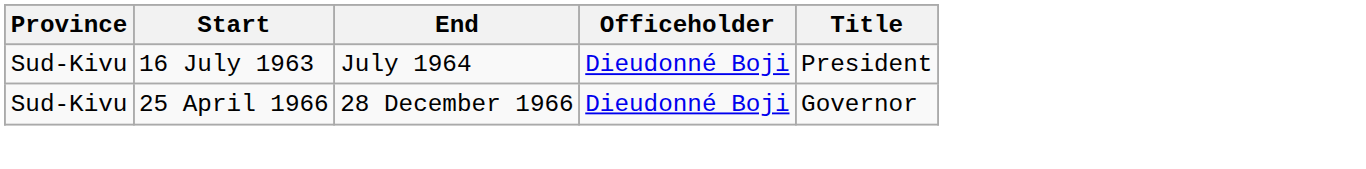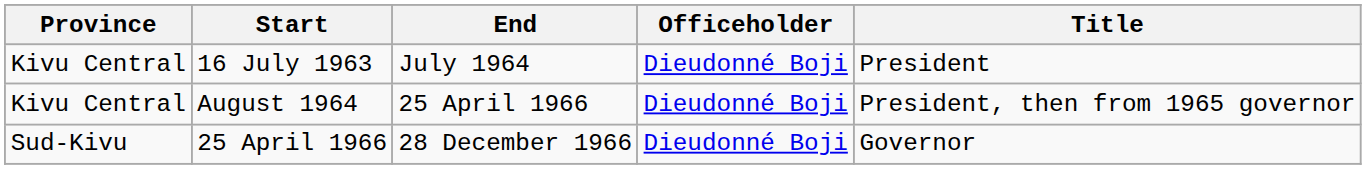16 July 1963 | Province: Sud-Kivu -> Kivu Central
+ row: Kivu Central | August 1964 | 25 April 1966 | Dieudonné Boji | President, then from 1965 governor
